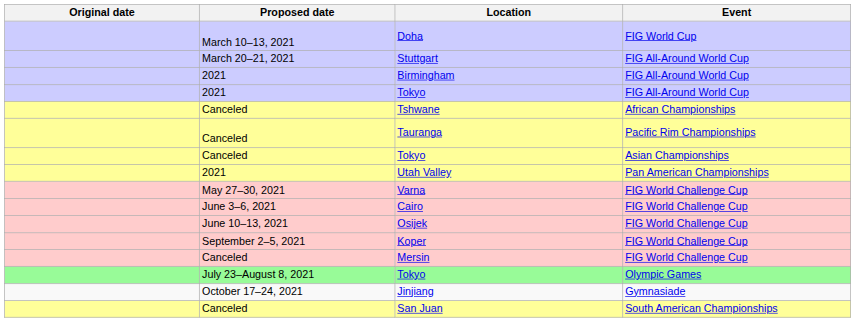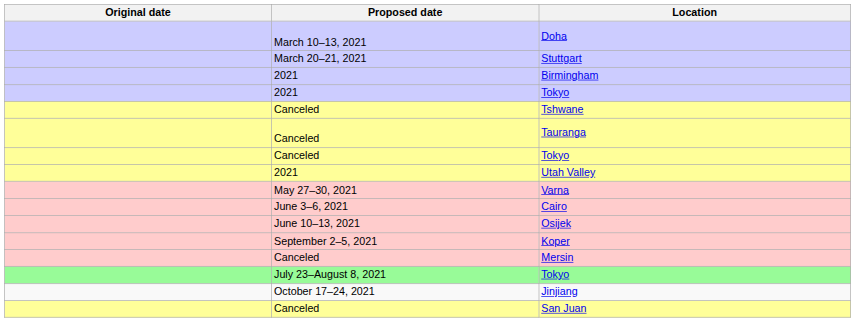- column: Event | FIG World Cup | FIG All-Around World Cup | FIG All-Around World Cup | FIG All-Around World Cup | African Championships | Pacific Rim Championships | Asian Championships | Pan American Championships | FIG World Challenge Cup | FIG World Challenge Cup | FIG World Challenge Cup | FIG World Challenge Cup | FIG World Challenge Cup | Olympic Games | Gymnasiade | South American Championships
